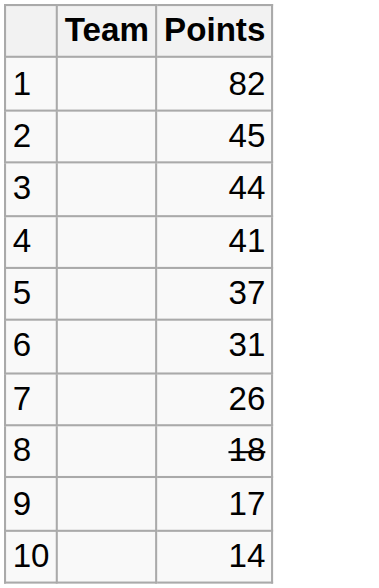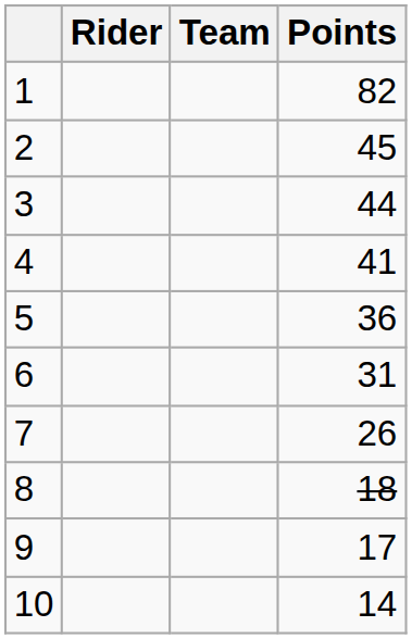+ column: Rider
5 | Points: 37 -> 36
